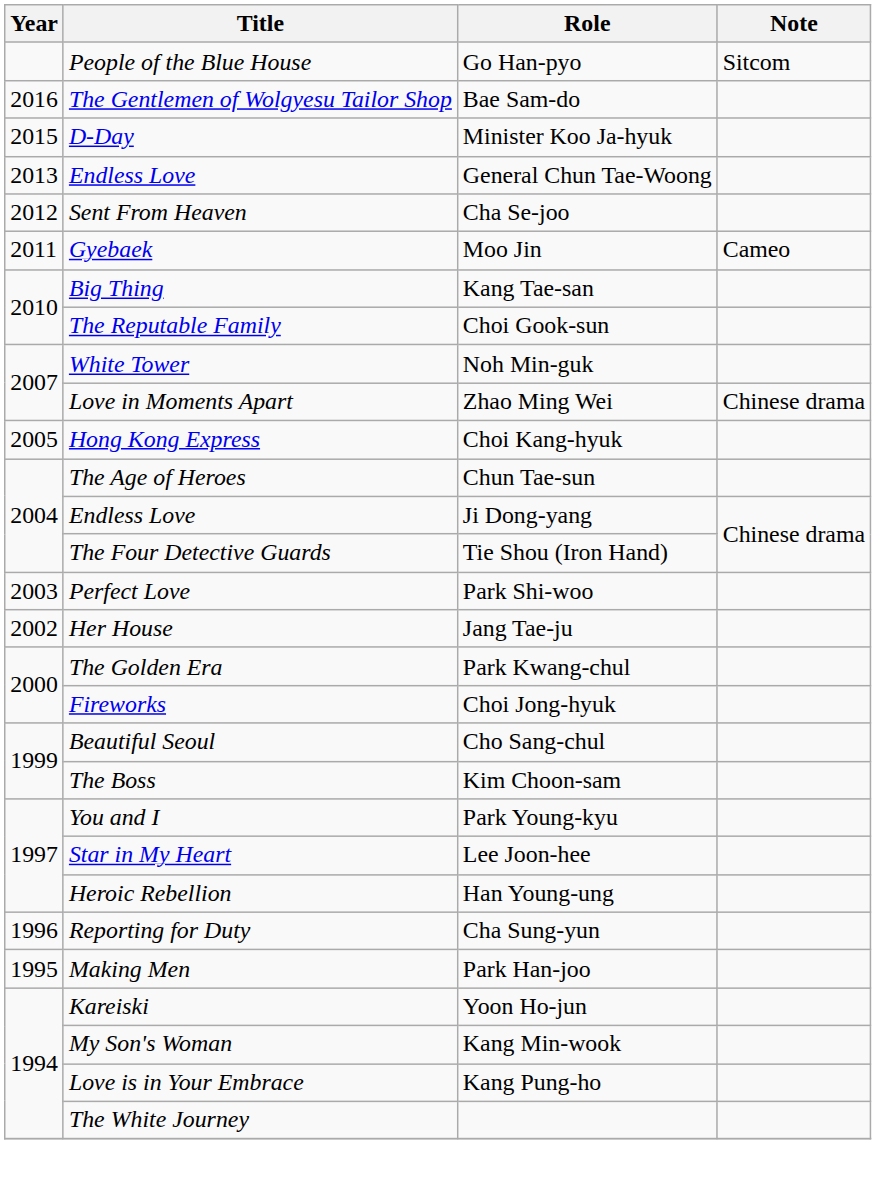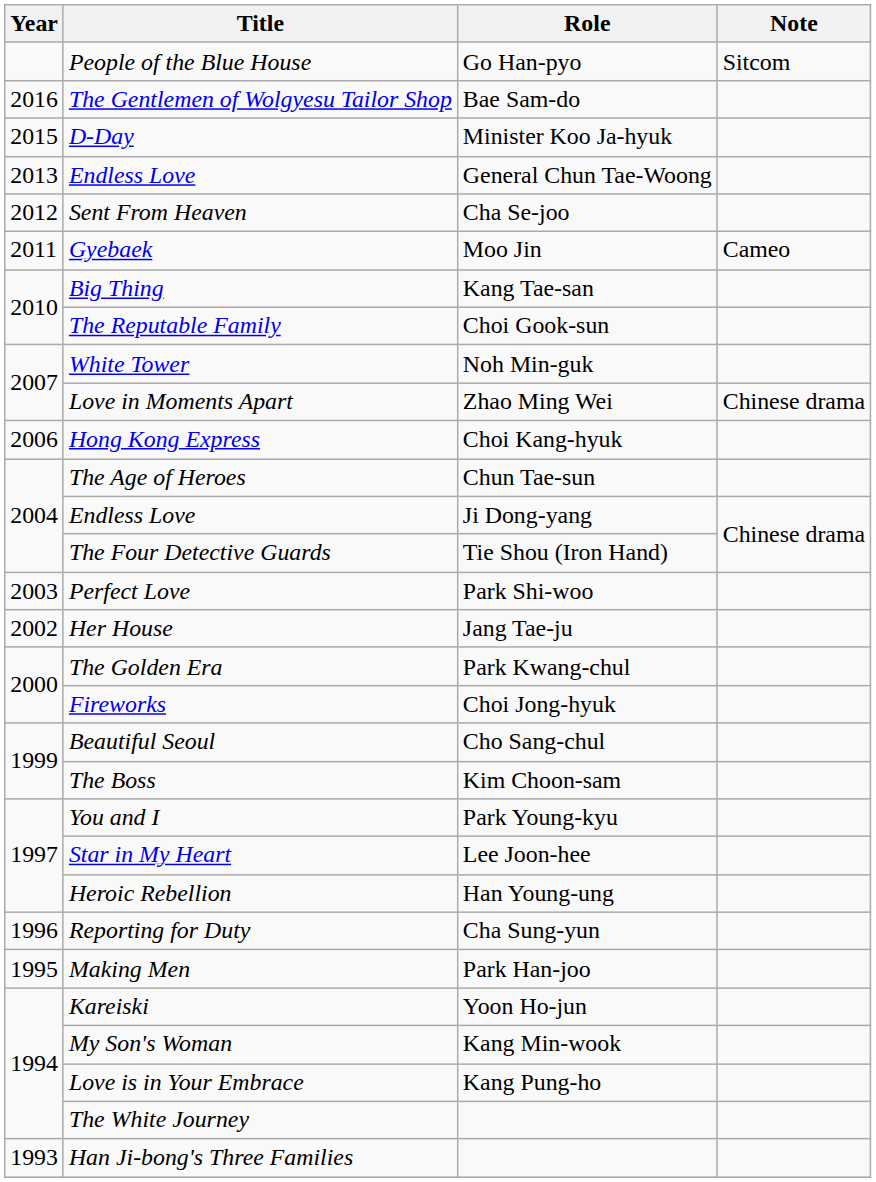Hong Kong Express | Year: 2005 -> 2006
+ row: 1993 | Han Ji-bong's Three Families
